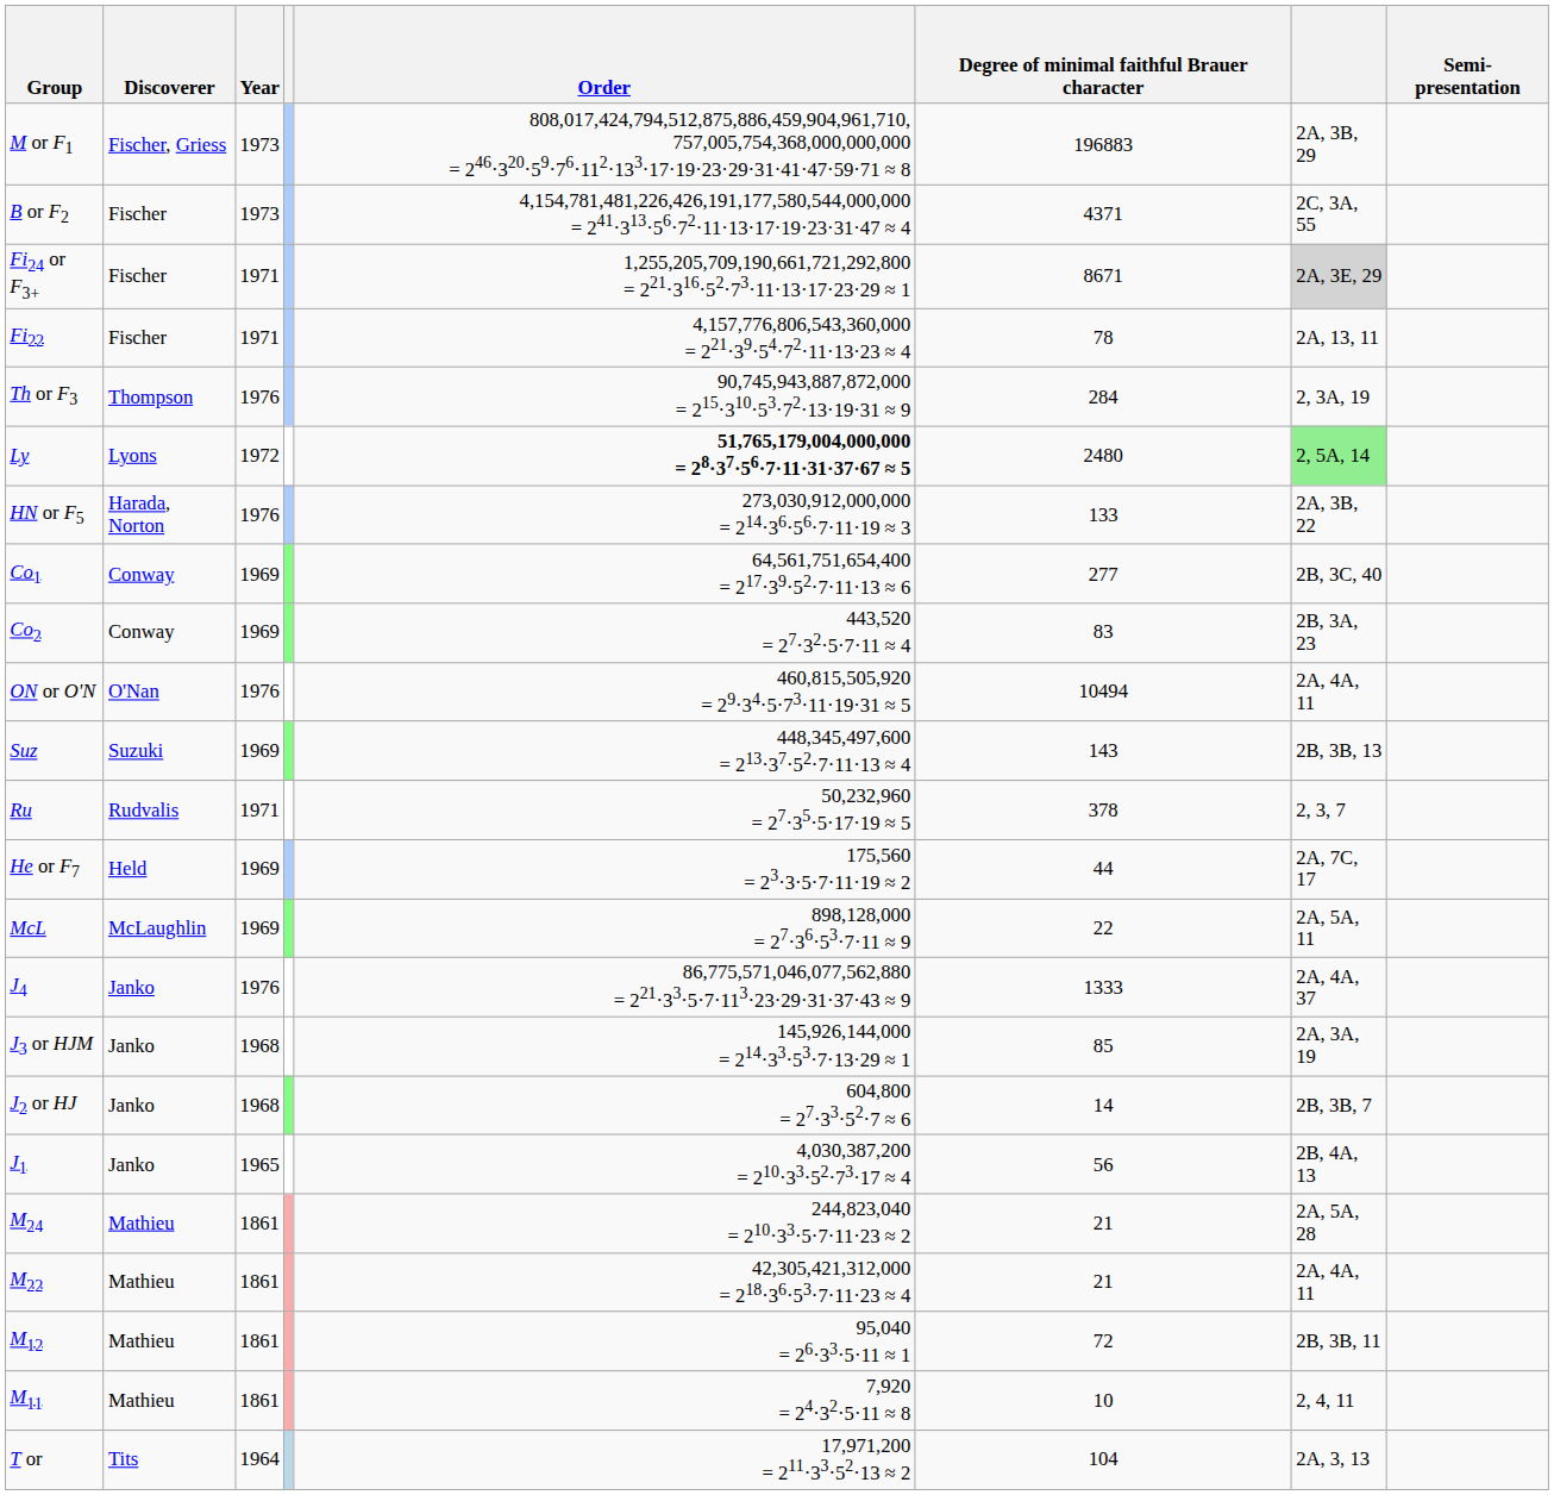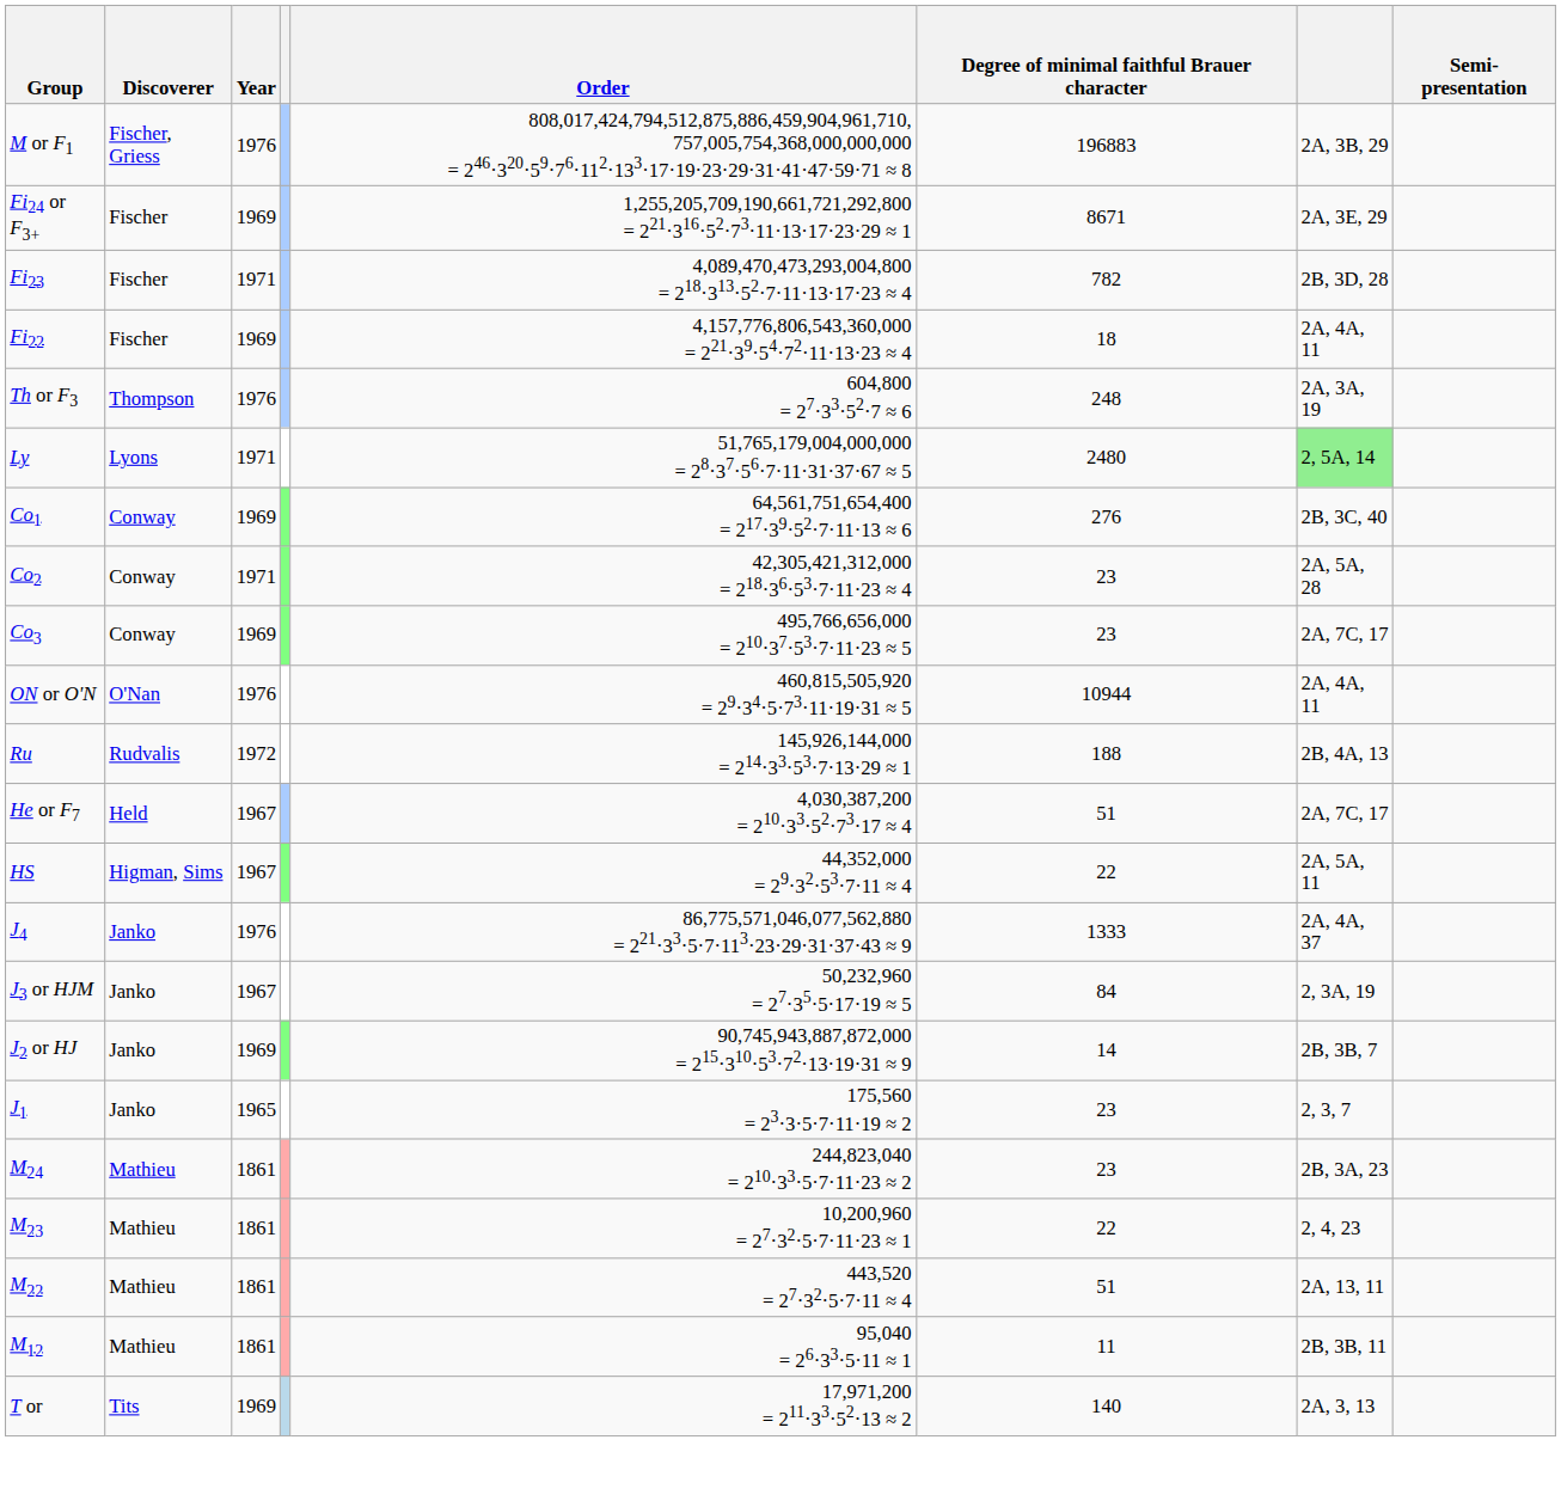M or F1 | Year: 1973 -> 1976
- row: B or F2 | Fischer | 1973 | 4,154,781,481,226,426,191,177,580,544,000,000 = 241·313·56·72·11·13·17·19·23·31·47 ≈ 4 | 4371 | 2C, 3A, 55
Fi24 or F3+ | Year: 1971 -> 1969
Fi24 or F3+ | column 7: lightgrey background -> no background
+ row: Fi23 | Fischer | 1971 | 4,089,470,473,293,004,800 = 218·313·52·7·11·13·17·23 ≈ 4 | 782 | 2B, 3D, 28
Fi22 | Year: 1971 -> 1969
Fi22 | Degree of minimal faithful Brauer character: 78 -> 18
Fi22 | column 7: 2A, 13, 11 -> 2A, 4A, 11
Th or F3 | Order: 90,745,943,887,872,000 = 215·310·53·72·13·19·31 ≈ 9 -> 604,800 = 27·33·52·7 ≈ 6
Th or F3 | Degree of minimal faithful Brauer character: 284 -> 248
Th or F3 | column 7: 2, 3A, 19 -> 2A, 3A, 19
Ly | Year: 1972 -> 1971
Ly | Order: bold -> normal
- row: HN or F5 | Harada, Norton | 1976 | 273,030,912,000,000 = 214·36·56·7·11·19 ≈ 3 | 133 | 2A, 3B, 22
Co1 | Degree of minimal faithful Brauer character: 277 -> 276
Co2 | Year: 1969 -> 1971
Co2 | Order: 443,520 = 27·32·5·7·11 ≈ 4 -> 42,305,421,312,000 = 218·36·53·7·11·23 ≈ 4
Co2 | Degree of minimal faithful Brauer character: 83 -> 23
Co2 | column 7: 2B, 3A, 23 -> 2A, 5A, 28
+ row: Co3 | Conway | 1969 | 495,766,656,000 = 210·37·53·7·11·23 ≈ 5 | 23 | 2A, 7C, 17
ON or O'N | Degree of minimal faithful Brauer character: 10494 -> 10944
- row: Suz | Suzuki | 1969 | 448,345,497,600 = 213·37·52·7·11·13 ≈ 4 | 143 | 2B, 3B, 13
Ru | Year: 1971 -> 1972
Ru | Order: 50,232,960 = 27·35·5·17·19 ≈ 5 -> 145,926,144,000 = 214·33·53·7·13·29 ≈ 1
Ru | Degree of minimal faithful Brauer character: 378 -> 188
Ru | column 7: 2, 3, 7 -> 2B, 4A, 13
He or F7 | Year: 1969 -> 1967
He or F7 | Order: 175,560 = 23·3·5·7·11·19 ≈ 2 -> 4,030,387,200 = 210·33·52·73·17 ≈ 4
He or F7 | Degree of minimal faithful Brauer character: 44 -> 51
- row: McL | McLaughlin | 1969 | 898,128,000 = 27·36·53·7·11 ≈ 9 | 22 | 2A, 5A, 11
+ row: HS | Higman, Sims | 1967 | 44,352,000 = 29·32·53·7·11 ≈ 4 | 22 | 2A, 5A, 11
J3 or HJM | Year: 1968 -> 1967
J3 or HJM | Order: 145,926,144,000 = 214·33·53·7·13·29 ≈ 1 -> 50,232,960 = 27·35·5·17·19 ≈ 5
J3 or HJM | Degree of minimal faithful Brauer character: 85 -> 84
J3 or HJM | column 7: 2A, 3A, 19 -> 2, 3A, 19
J2 or HJ | Year: 1968 -> 1969
J2 or HJ | Order: 604,800 = 27·33·52·7 ≈ 6 -> 90,745,943,887,872,000 = 215·310·53·72·13·19·31 ≈ 9
J1 | Order: 4,030,387,200 = 210·33·52·73·17 ≈ 4 -> 175,560 = 23·3·5·7·11·19 ≈ 2
J1 | Degree of minimal faithful Brauer character: 56 -> 23
J1 | column 7: 2B, 4A, 13 -> 2, 3, 7
M24 | Degree of minimal faithful Brauer character: 21 -> 23
M24 | column 7: 2A, 5A, 28 -> 2B, 3A, 23
+ row: M23 | Mathieu | 1861 | 10,200,960 = 27·32·5·7·11·23 ≈ 1 | 22 | 2, 4, 23
M22 | Order: 42,305,421,312,000 = 218·36·53·7·11·23 ≈ 4 -> 443,520 = 27·32·5·7·11 ≈ 4
M22 | Degree of minimal faithful Brauer character: 21 -> 51
M22 | column 7: 2A, 4A, 11 -> 2A, 13, 11
M12 | Degree of minimal faithful Brauer character: 72 -> 11
- row: M11 | Mathieu | 1861 | 7,920 = 24·32·5·11 ≈ 8 | 10 | 2, 4, 11
T or | Year: 1964 -> 1969
T or | Degree of minimal faithful Brauer character: 104 -> 140
